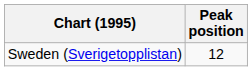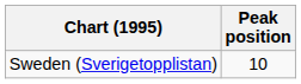Sweden (Sverigetopplistan) | Peak position: 12 -> 10
